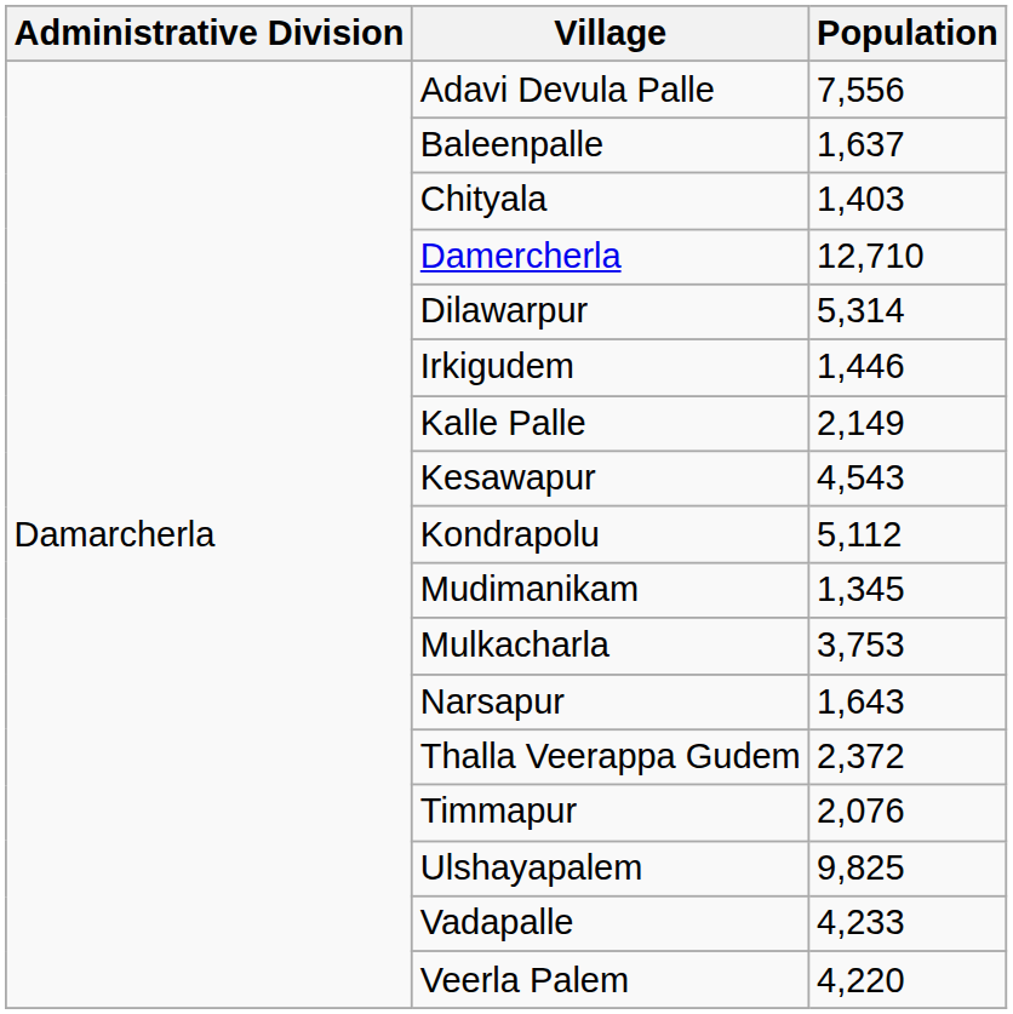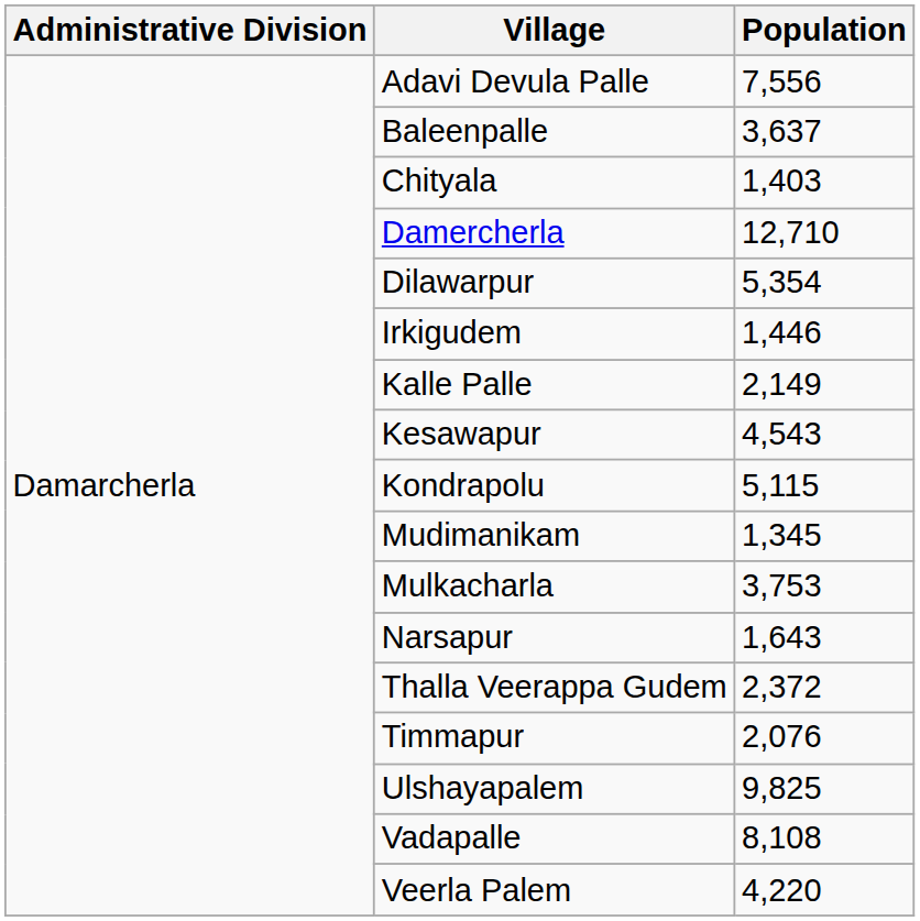Baleenpalle | Population: 1,637 -> 3,637
Dilawarpur | Population: 5,314 -> 5,354
Kondrapolu | Population: 5,112 -> 5,115
Vadapalle | Population: 4,233 -> 8,108
